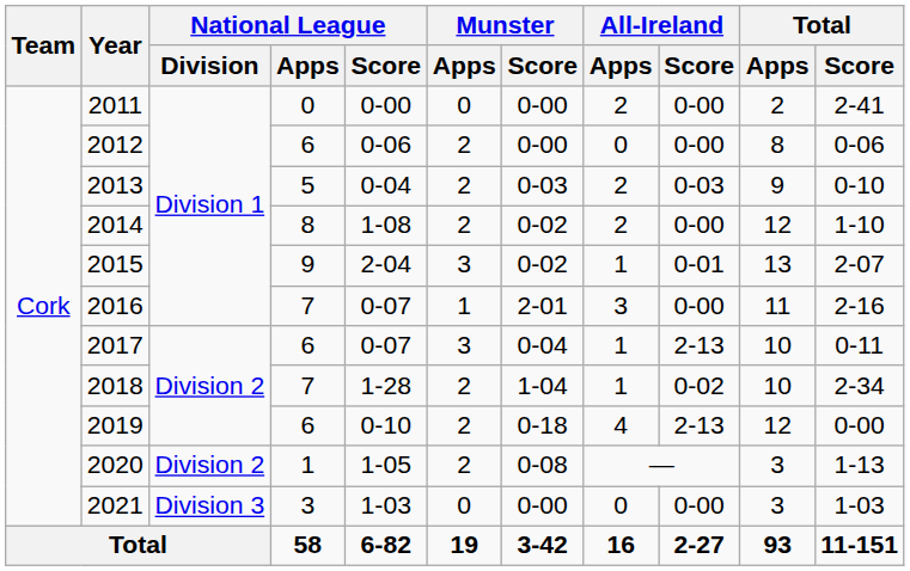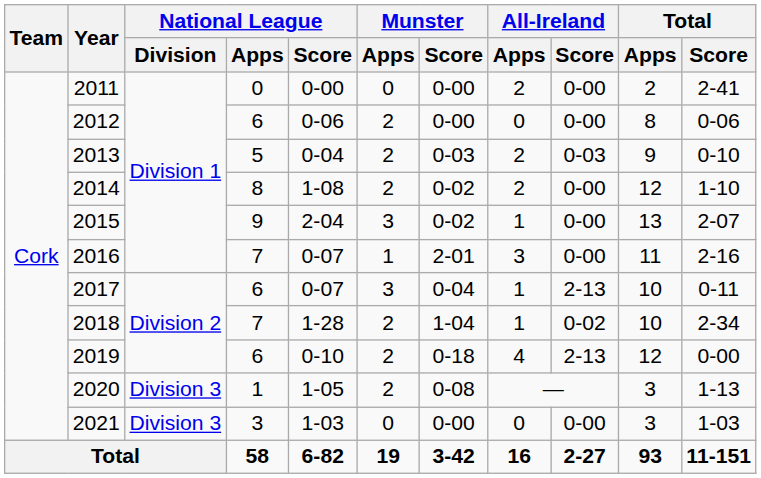2015 | All-Ireland / Score: 0-01 -> 0-00
2020 | National League / Division: Division 2 -> Division 3
